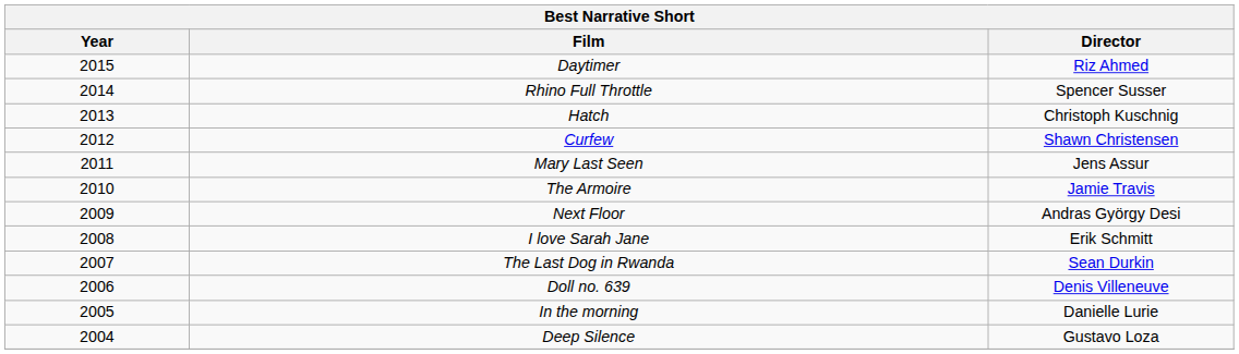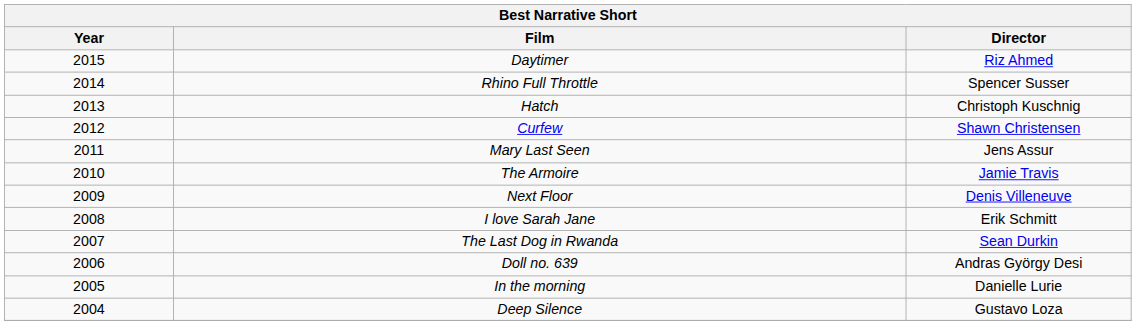Next Floor | Director: Andras György Desi -> Denis Villeneuve
Doll no. 639 | Director: Denis Villeneuve -> Andras György Desi
